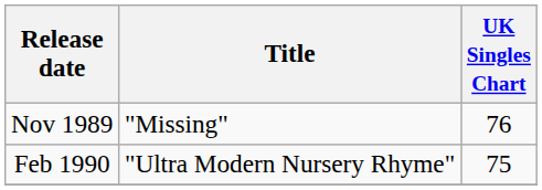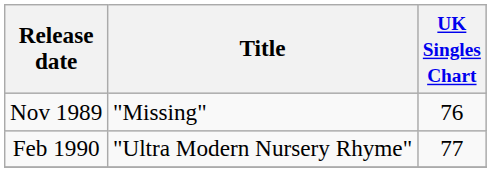Feb 1990 | UK Singles Chart: 75 -> 77
